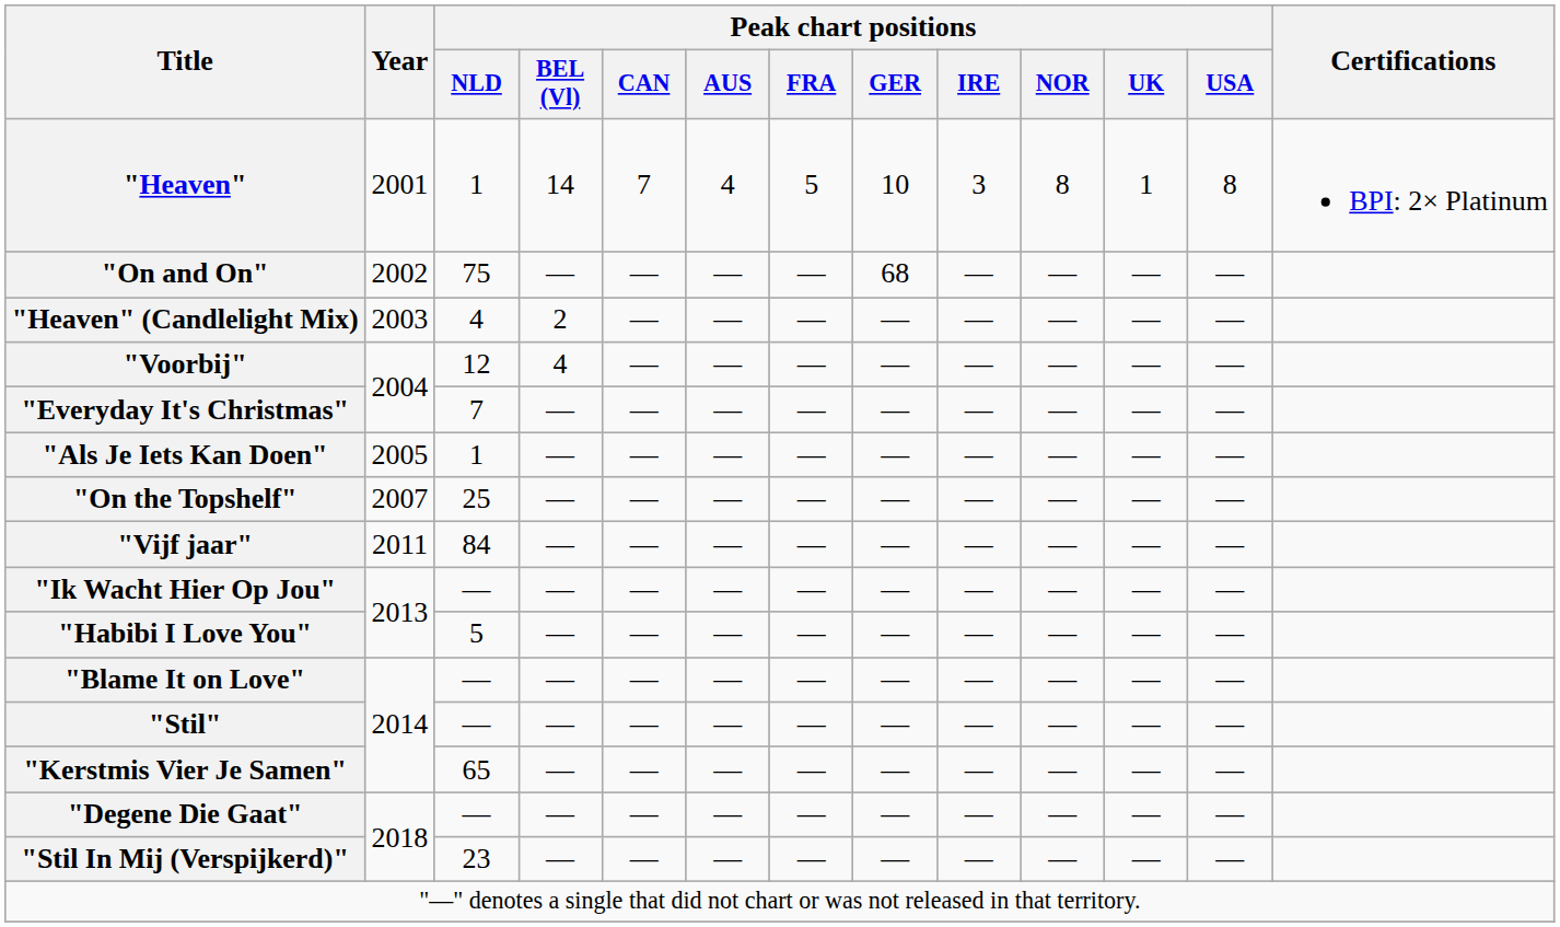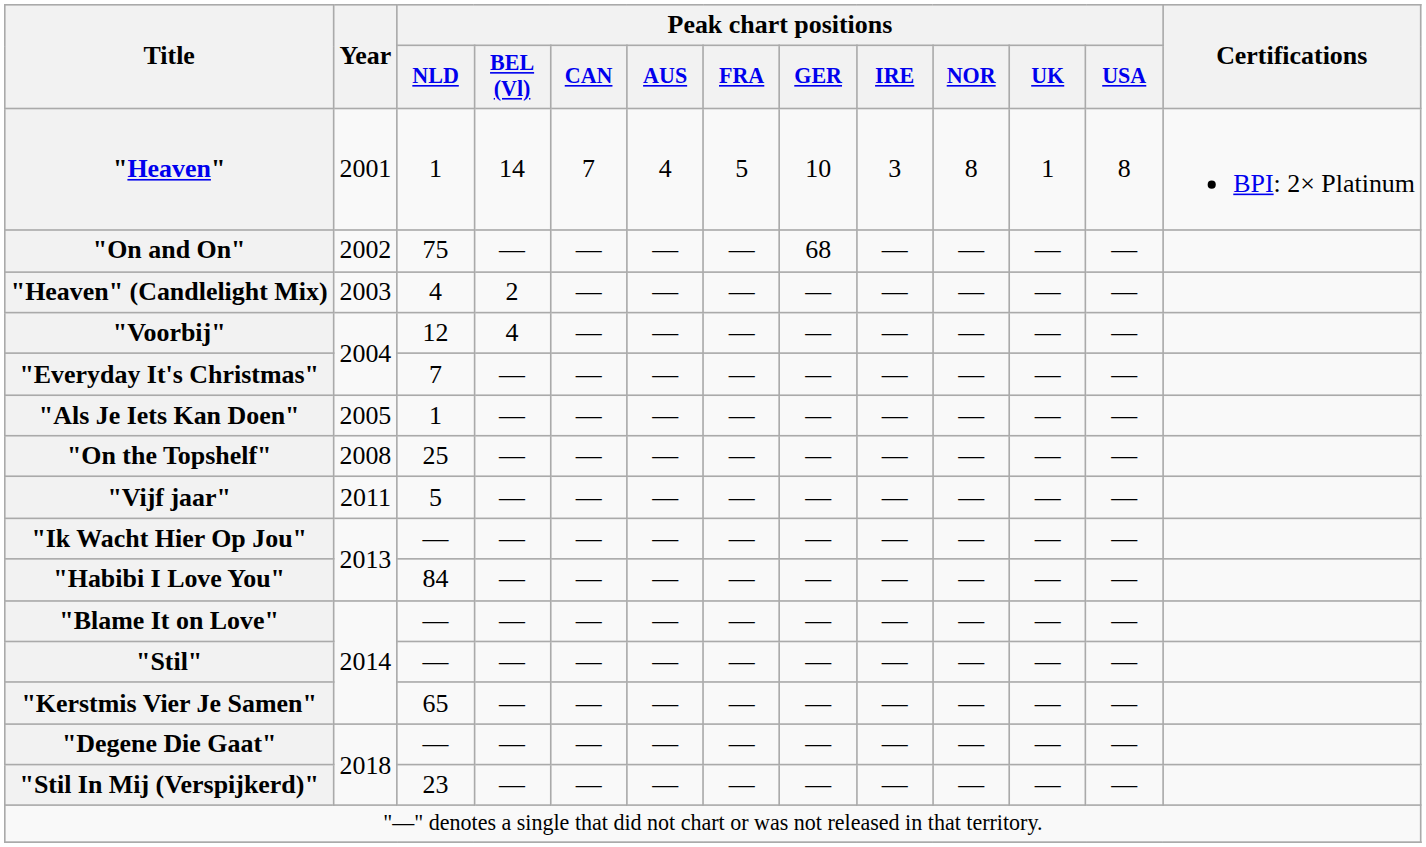"On the Topshelf" | Year: 2007 -> 2008
"Vijf jaar" | Peak chart positions / NLD: 84 -> 5
"Habibi I Love You" | Peak chart positions / NLD: 5 -> 84
